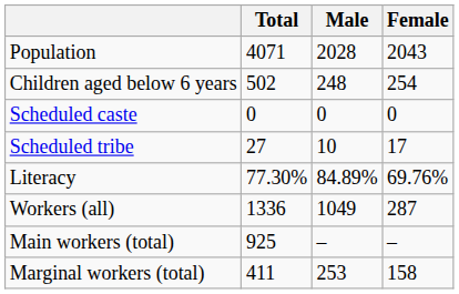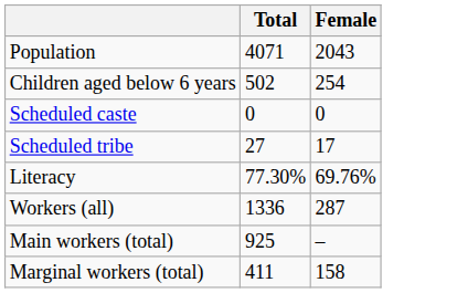- column: Male | 2028 | 248 | 0 | 10 | 84.89% | 1049 | – | 253
